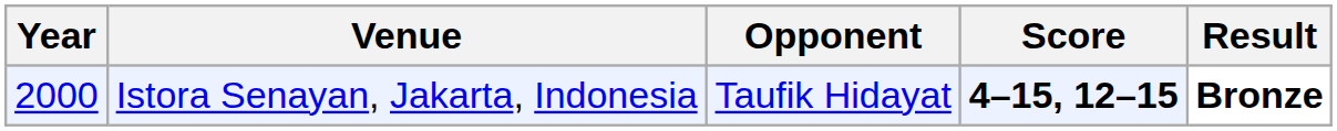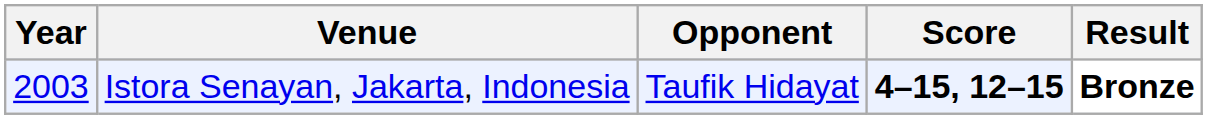Istora Senayan, Jakarta, Indonesia | Year: 2000 -> 2003
